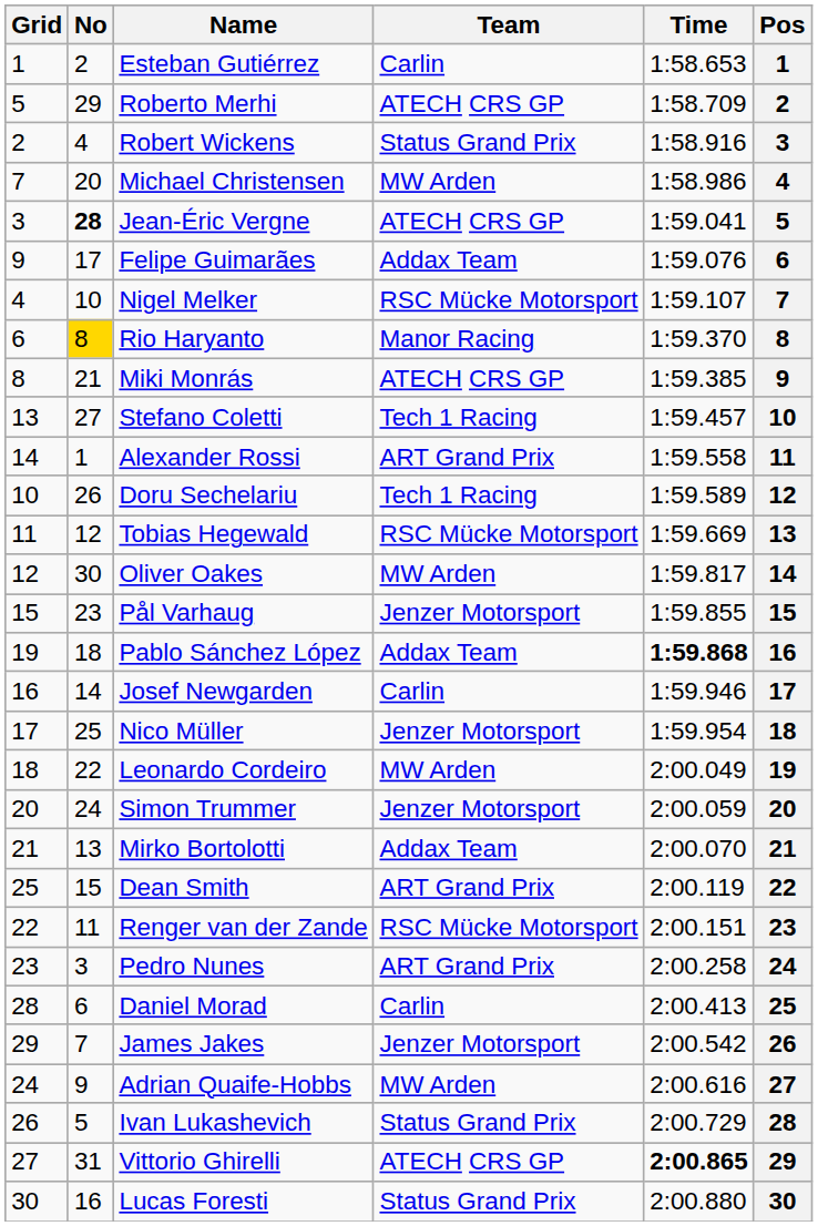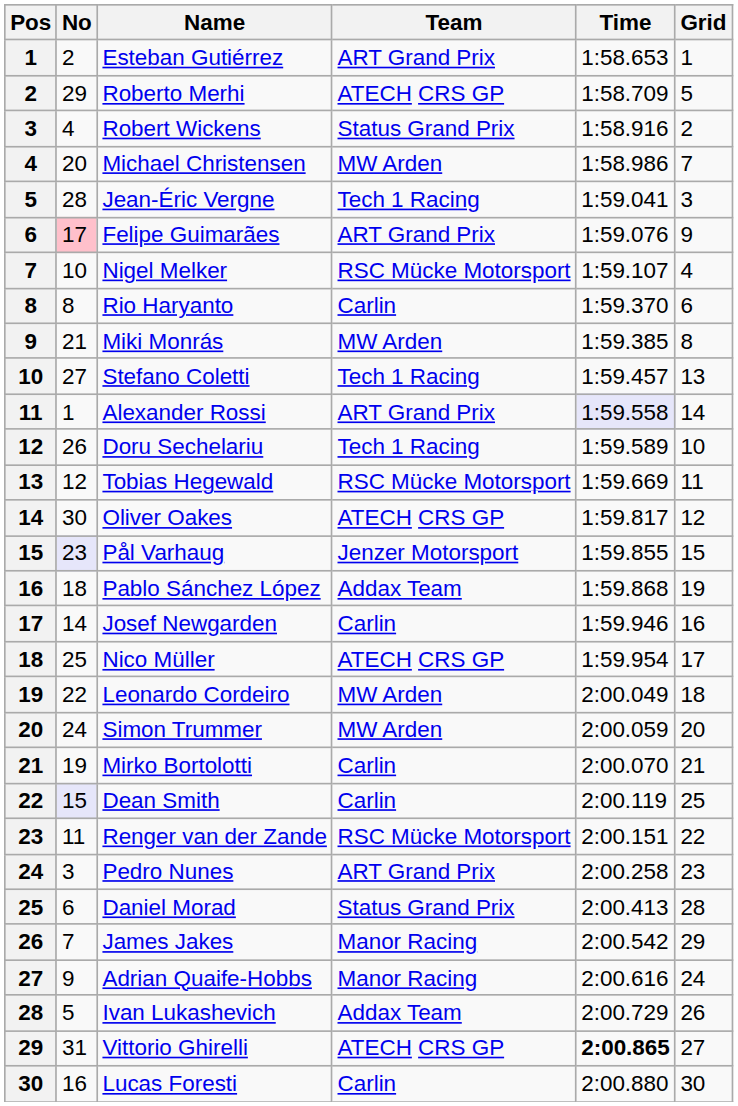columns swapped: Pos <-> Grid
Esteban Gutiérrez | Team: Carlin -> ART Grand Prix
Jean-Éric Vergne | No: bold -> normal
Jean-Éric Vergne | Team: ATECH CRS GP -> Tech 1 Racing
Felipe Guimarães | No: no background -> pink background
Felipe Guimarães | Team: Addax Team -> ART Grand Prix
Rio Haryanto | No: gold background -> no background
Rio Haryanto | Team: Manor Racing -> Carlin
Miki Monrás | Team: ATECH CRS GP -> MW Arden
Alexander Rossi | Time: no background -> lavender background
Oliver Oakes | Team: MW Arden -> ATECH CRS GP
Pål Varhaug | No: no background -> lavender background
Pablo Sánchez López | Time: bold -> normal
Nico Müller | Team: Jenzer Motorsport -> ATECH CRS GP
Simon Trummer | Team: Jenzer Motorsport -> MW Arden
Mirko Bortolotti | No: 13 -> 19
Mirko Bortolotti | Team: Addax Team -> Carlin
Dean Smith | No: no background -> lavender background
Dean Smith | Team: ART Grand Prix -> Carlin
Daniel Morad | Team: Carlin -> Status Grand Prix
James Jakes | Team: Jenzer Motorsport -> Manor Racing
Adrian Quaife-Hobbs | Team: MW Arden -> Manor Racing
Ivan Lukashevich | Team: Status Grand Prix -> Addax Team
Lucas Foresti | Team: Status Grand Prix -> Carlin
